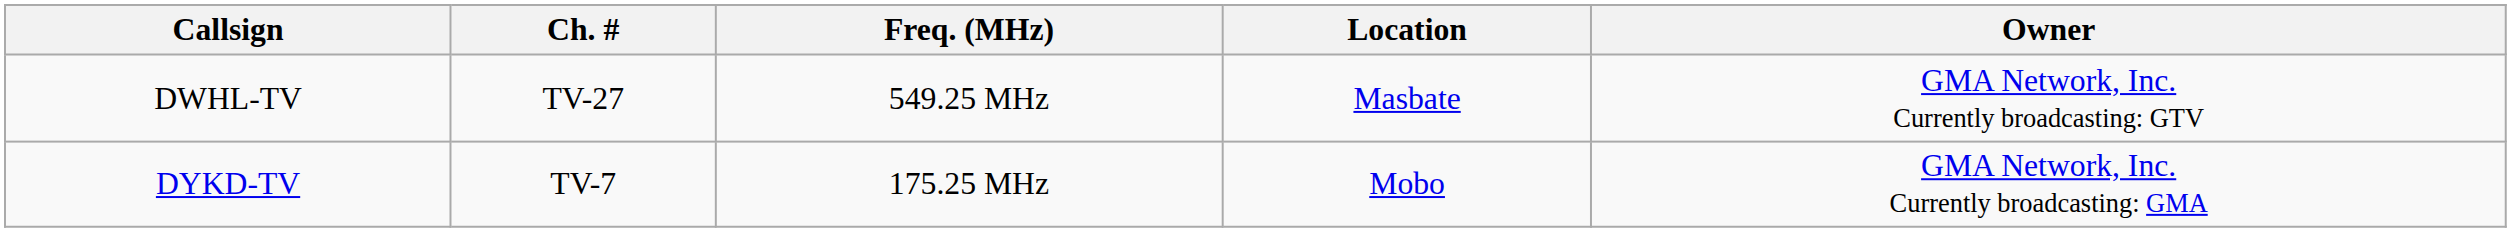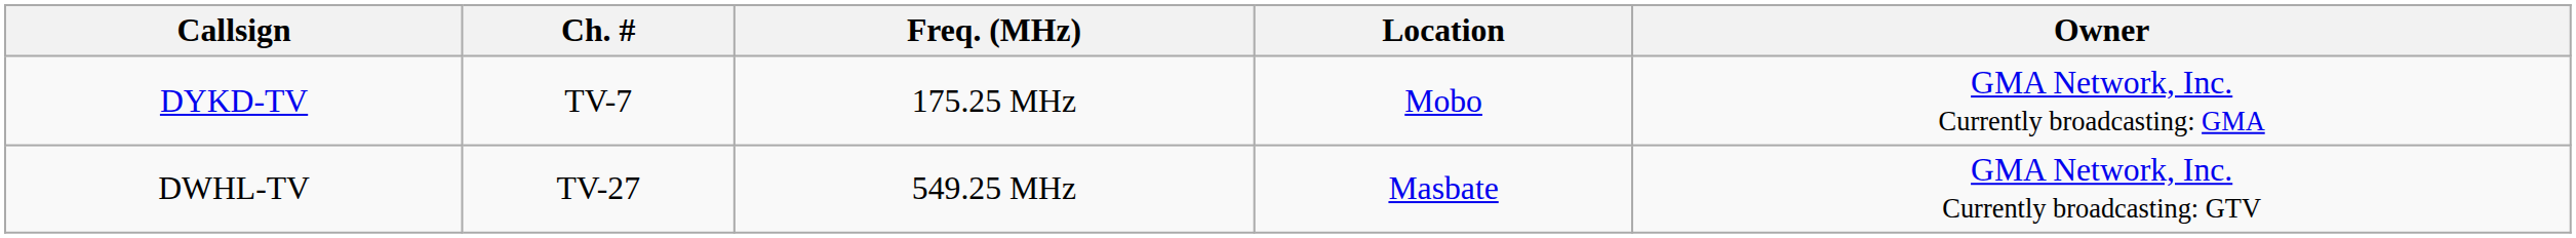rows swapped: DYKD-TV <-> DWHL-TV
